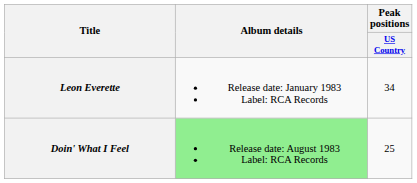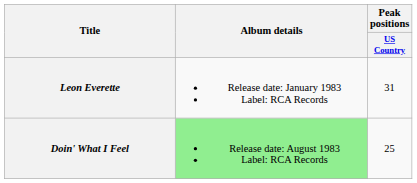Leon Everette | Peak positions / US Country: 34 -> 31
